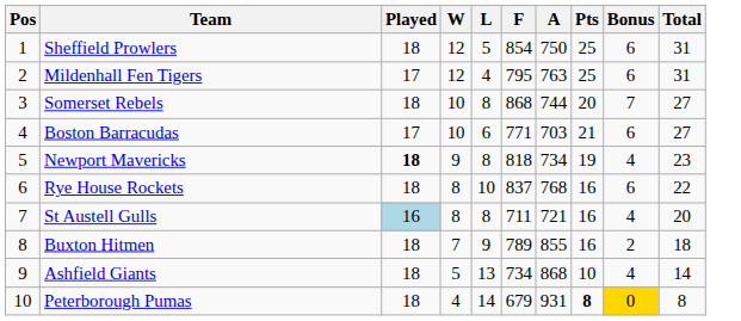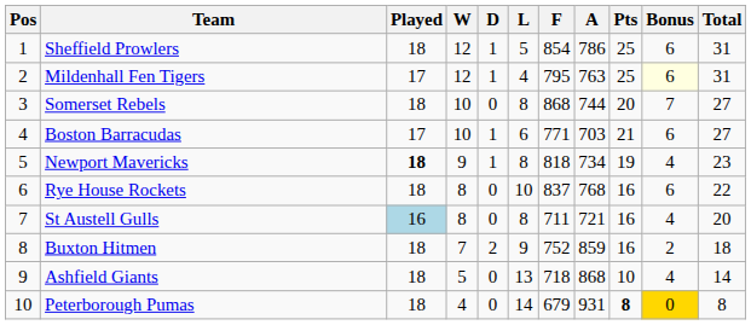+ column: D | 1 | 1 | 0 | 1 | 1 | 0 | 0 | 2 | 0 | 0
Sheffield Prowlers | A: 750 -> 786
Mildenhall Fen Tigers | Bonus: no background -> lightyellow background
Buxton Hitmen | F: 789 -> 752
Buxton Hitmen | A: 855 -> 859
Ashfield Giants | F: 734 -> 718
